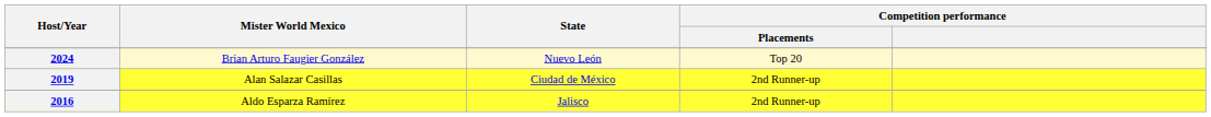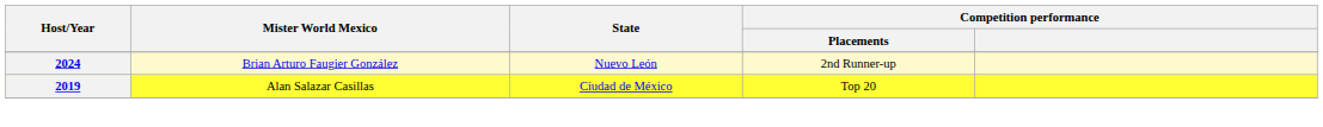2024 | Competition performance / Placements: Top 20 -> 2nd Runner-up
2019 | Competition performance / Placements: 2nd Runner-up -> Top 20
- row: 2016 | Aldo Esparza Ramírez | Jalisco | 2nd Runner-up
